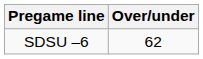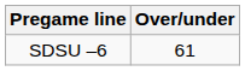SDSU –6 | Over/under: 62 -> 61
